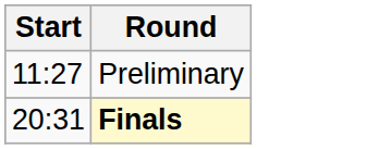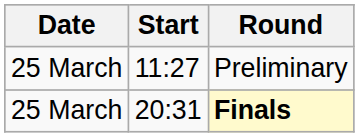+ column: Date | 25 March | 25 March
